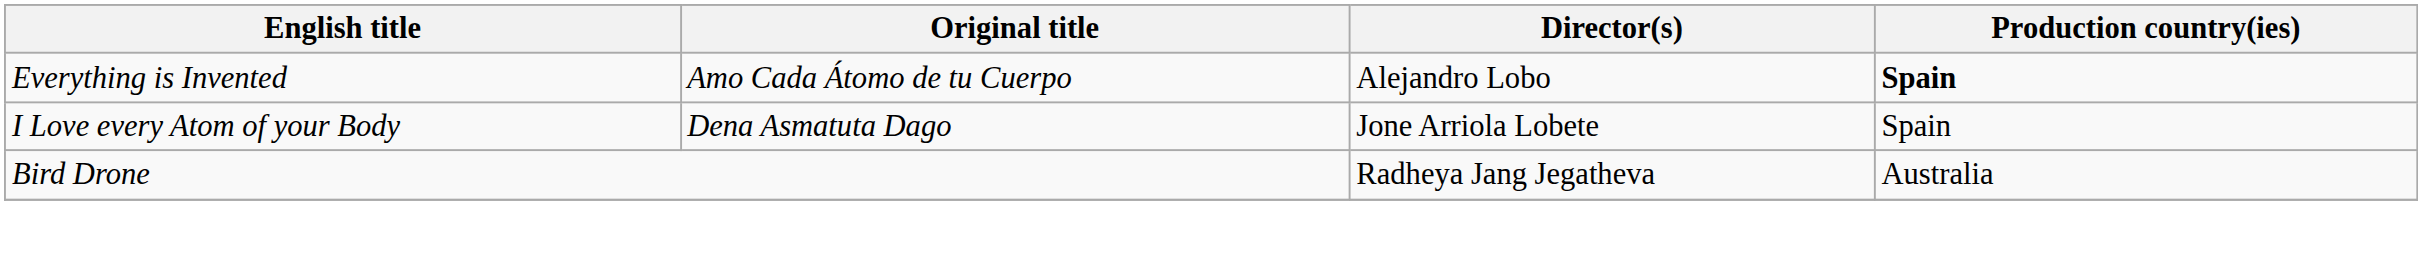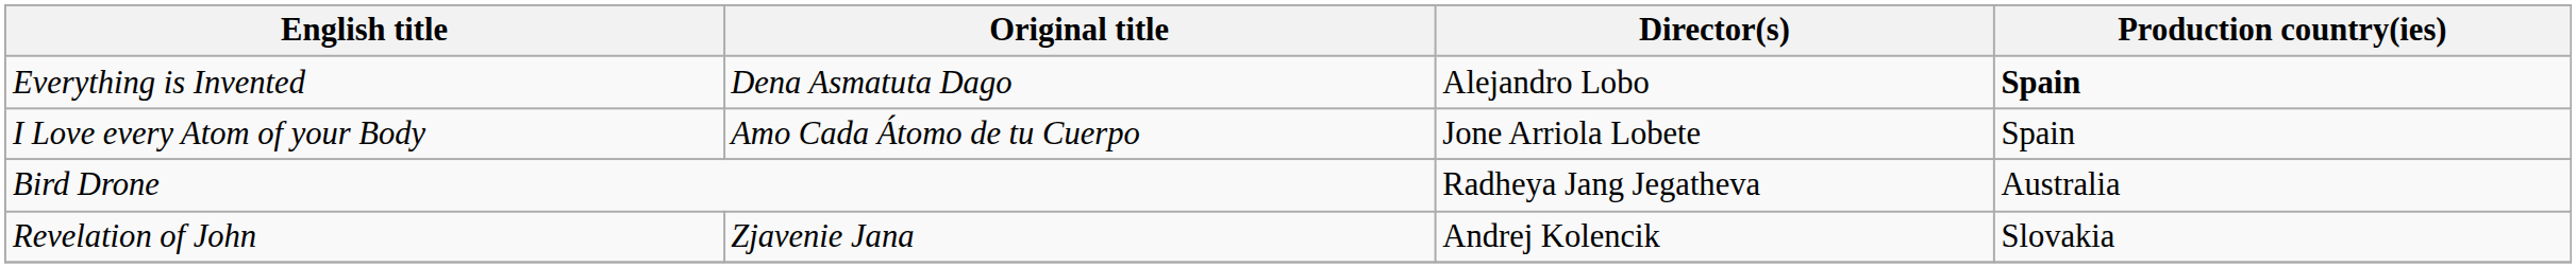Everything is Invented | Original title: Amo Cada Átomo de tu Cuerpo -> Dena Asmatuta Dago
I Love every Atom of your Body | Original title: Dena Asmatuta Dago -> Amo Cada Átomo de tu Cuerpo
+ row: Revelation of John | Zjavenie Jana | Andrej Kolencik | Slovakia
